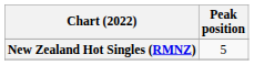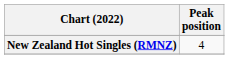New Zealand Hot Singles (RMNZ) | Peak position: 5 -> 4
